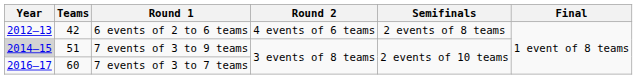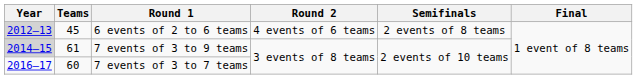6 events of 2 to 6 teams | Year: no background -> lightgrey background
6 events of 2 to 6 teams | Teams: 42 -> 45
7 events of 3 to 9 teams | Teams: 51 -> 61
